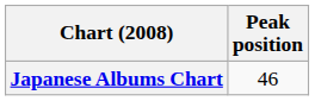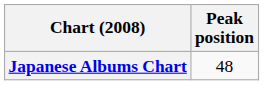Japanese Albums Chart | Peak position: 46 -> 48
